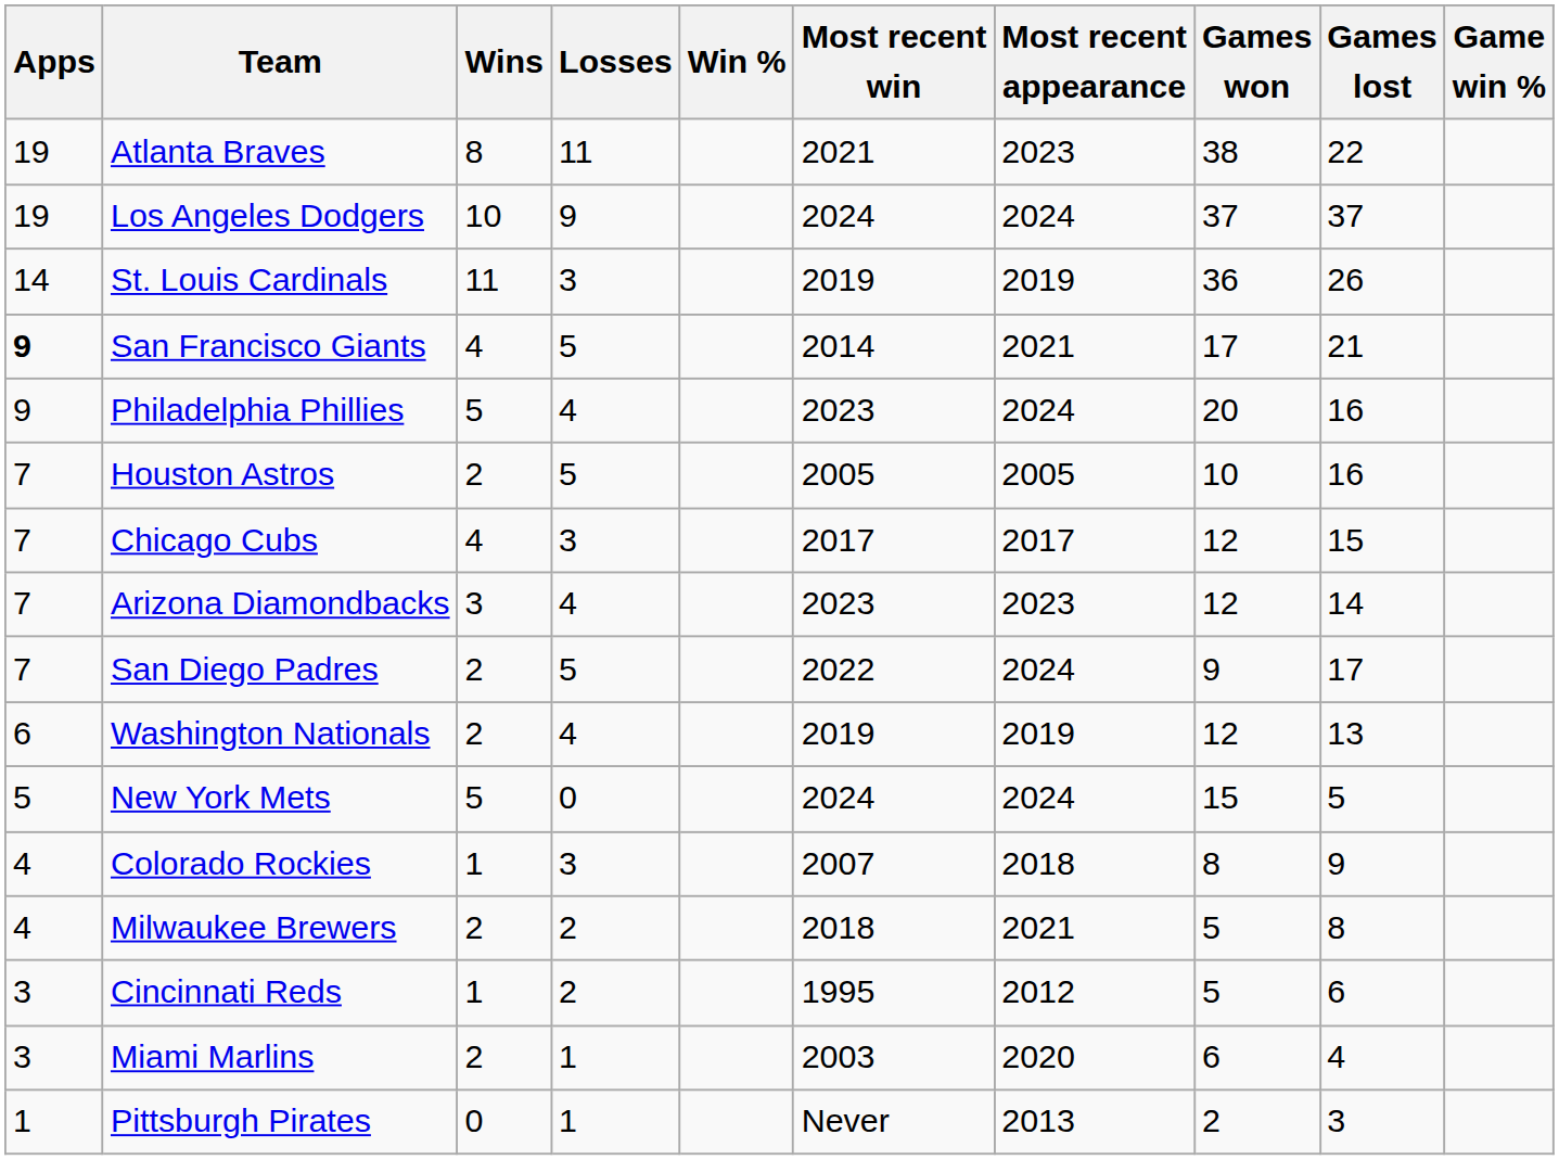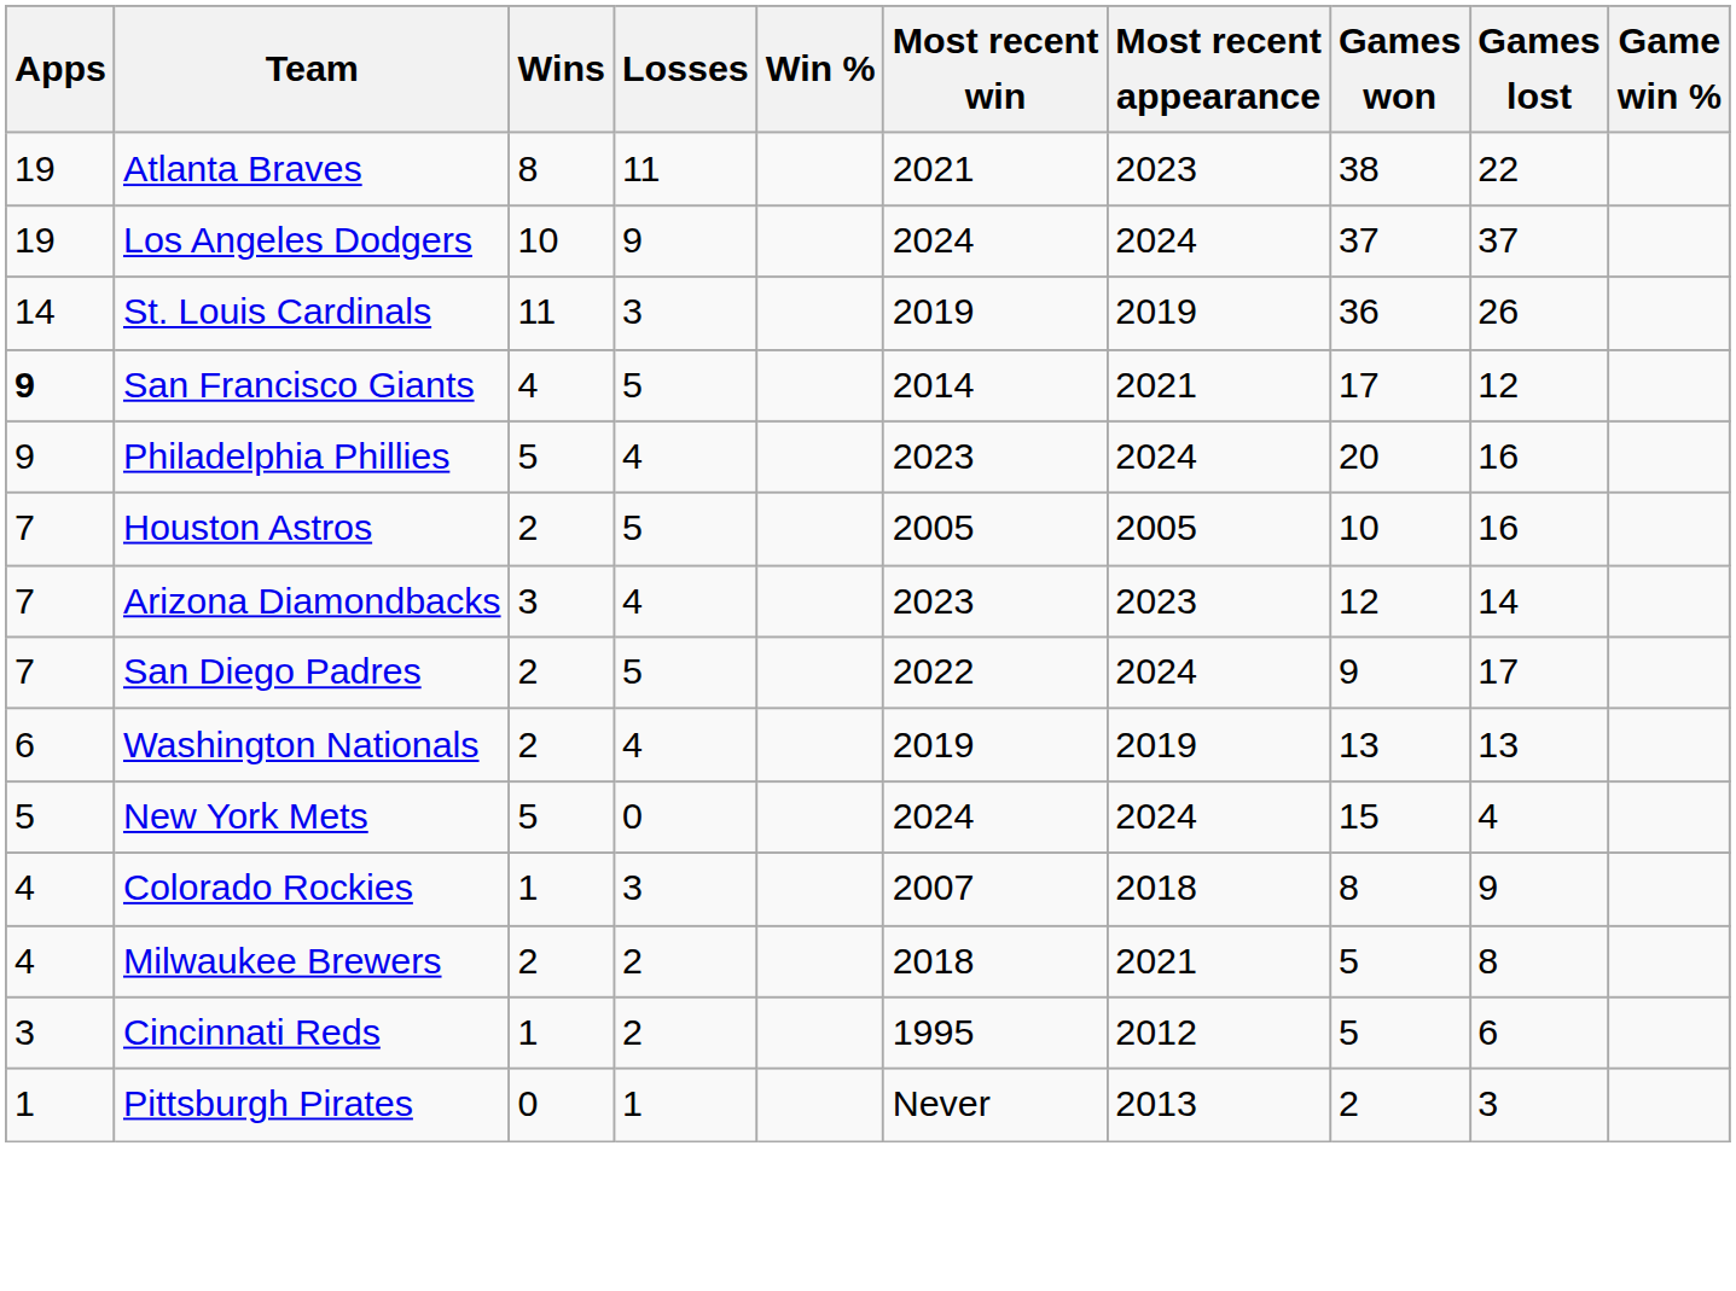San Francisco Giants | Games lost: 21 -> 12
- row: 7 | Chicago Cubs | 4 | 3 | 2017 | 2017 | 12 | 15
Washington Nationals | Games won: 12 -> 13
New York Mets | Games lost: 5 -> 4
- row: 3 | Miami Marlins | 2 | 1 | 2003 | 2020 | 6 | 4
